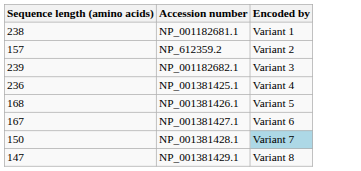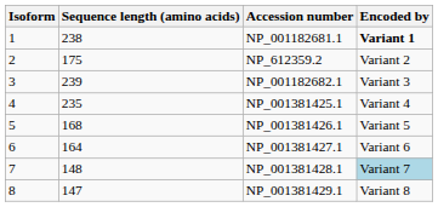+ column: Isoform | 1 | 2 | 3 | 4 | 5 | 6 | 7 | 8
NP_001182681.1 | Encoded by: normal -> bold
NP_612359.2 | Sequence length (amino acids): 157 -> 175
NP_001381425.1 | Sequence length (amino acids): 236 -> 235
NP_001381427.1 | Sequence length (amino acids): 167 -> 164
NP_001381428.1 | Sequence length (amino acids): 150 -> 148
